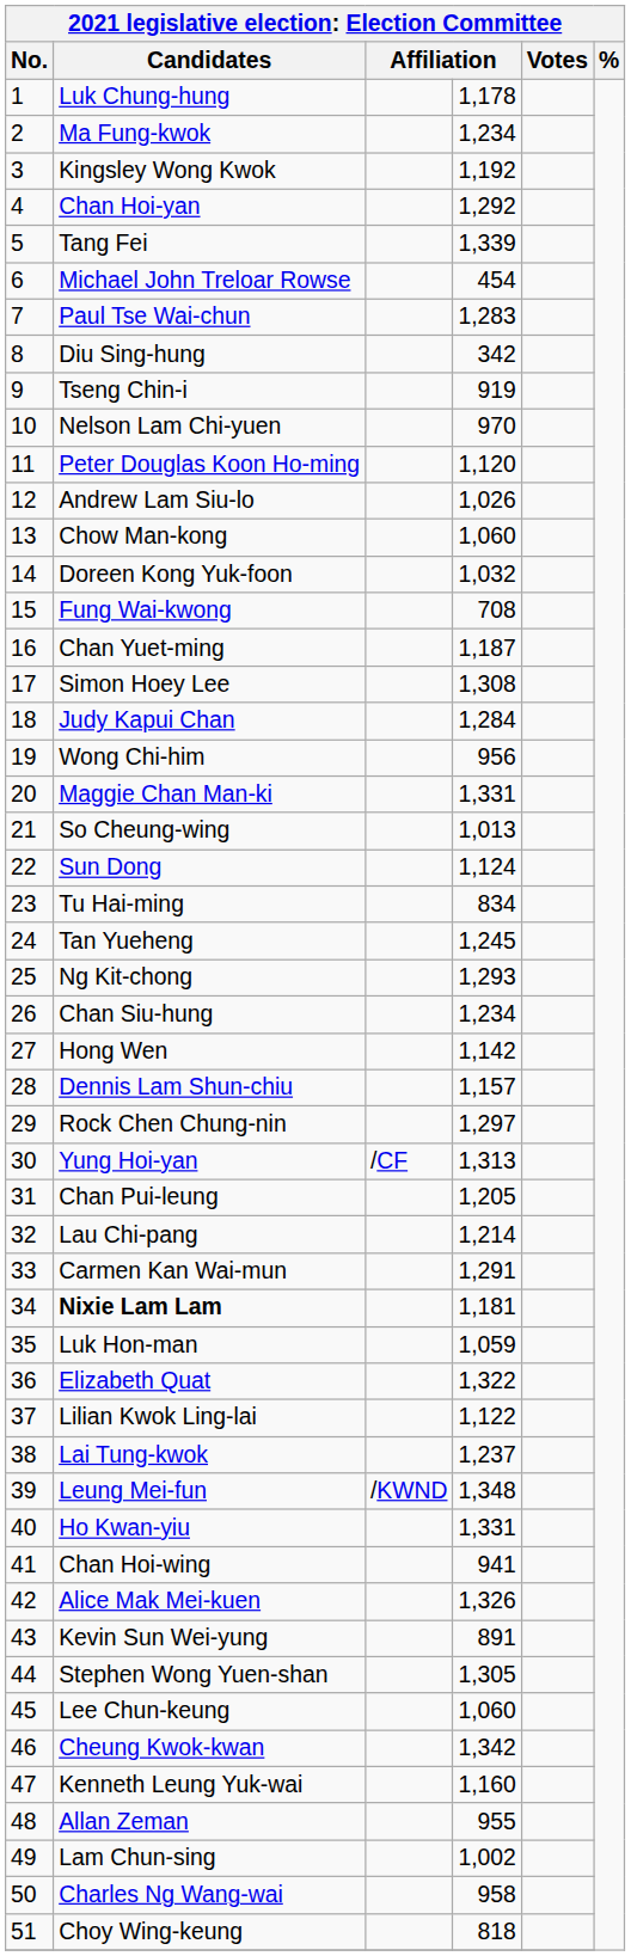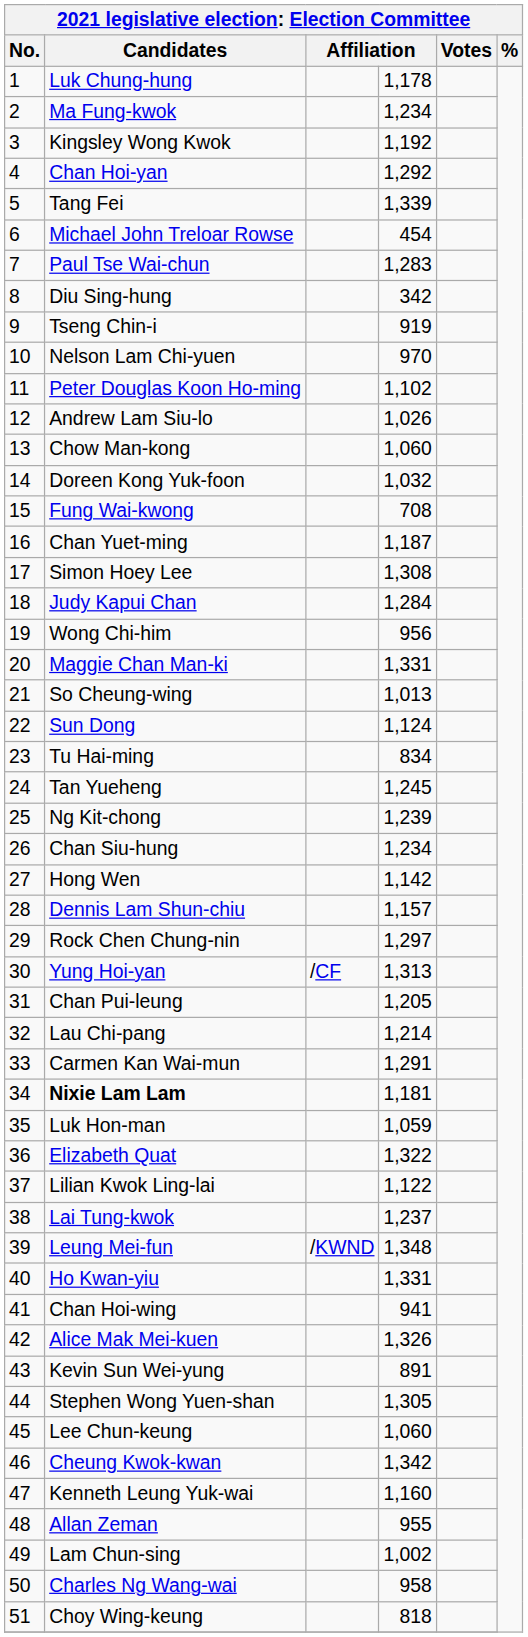Peter Douglas Koon Ho-ming | column 4: 1,120 -> 1,102
Ng Kit-chong | column 4: 1,293 -> 1,239
